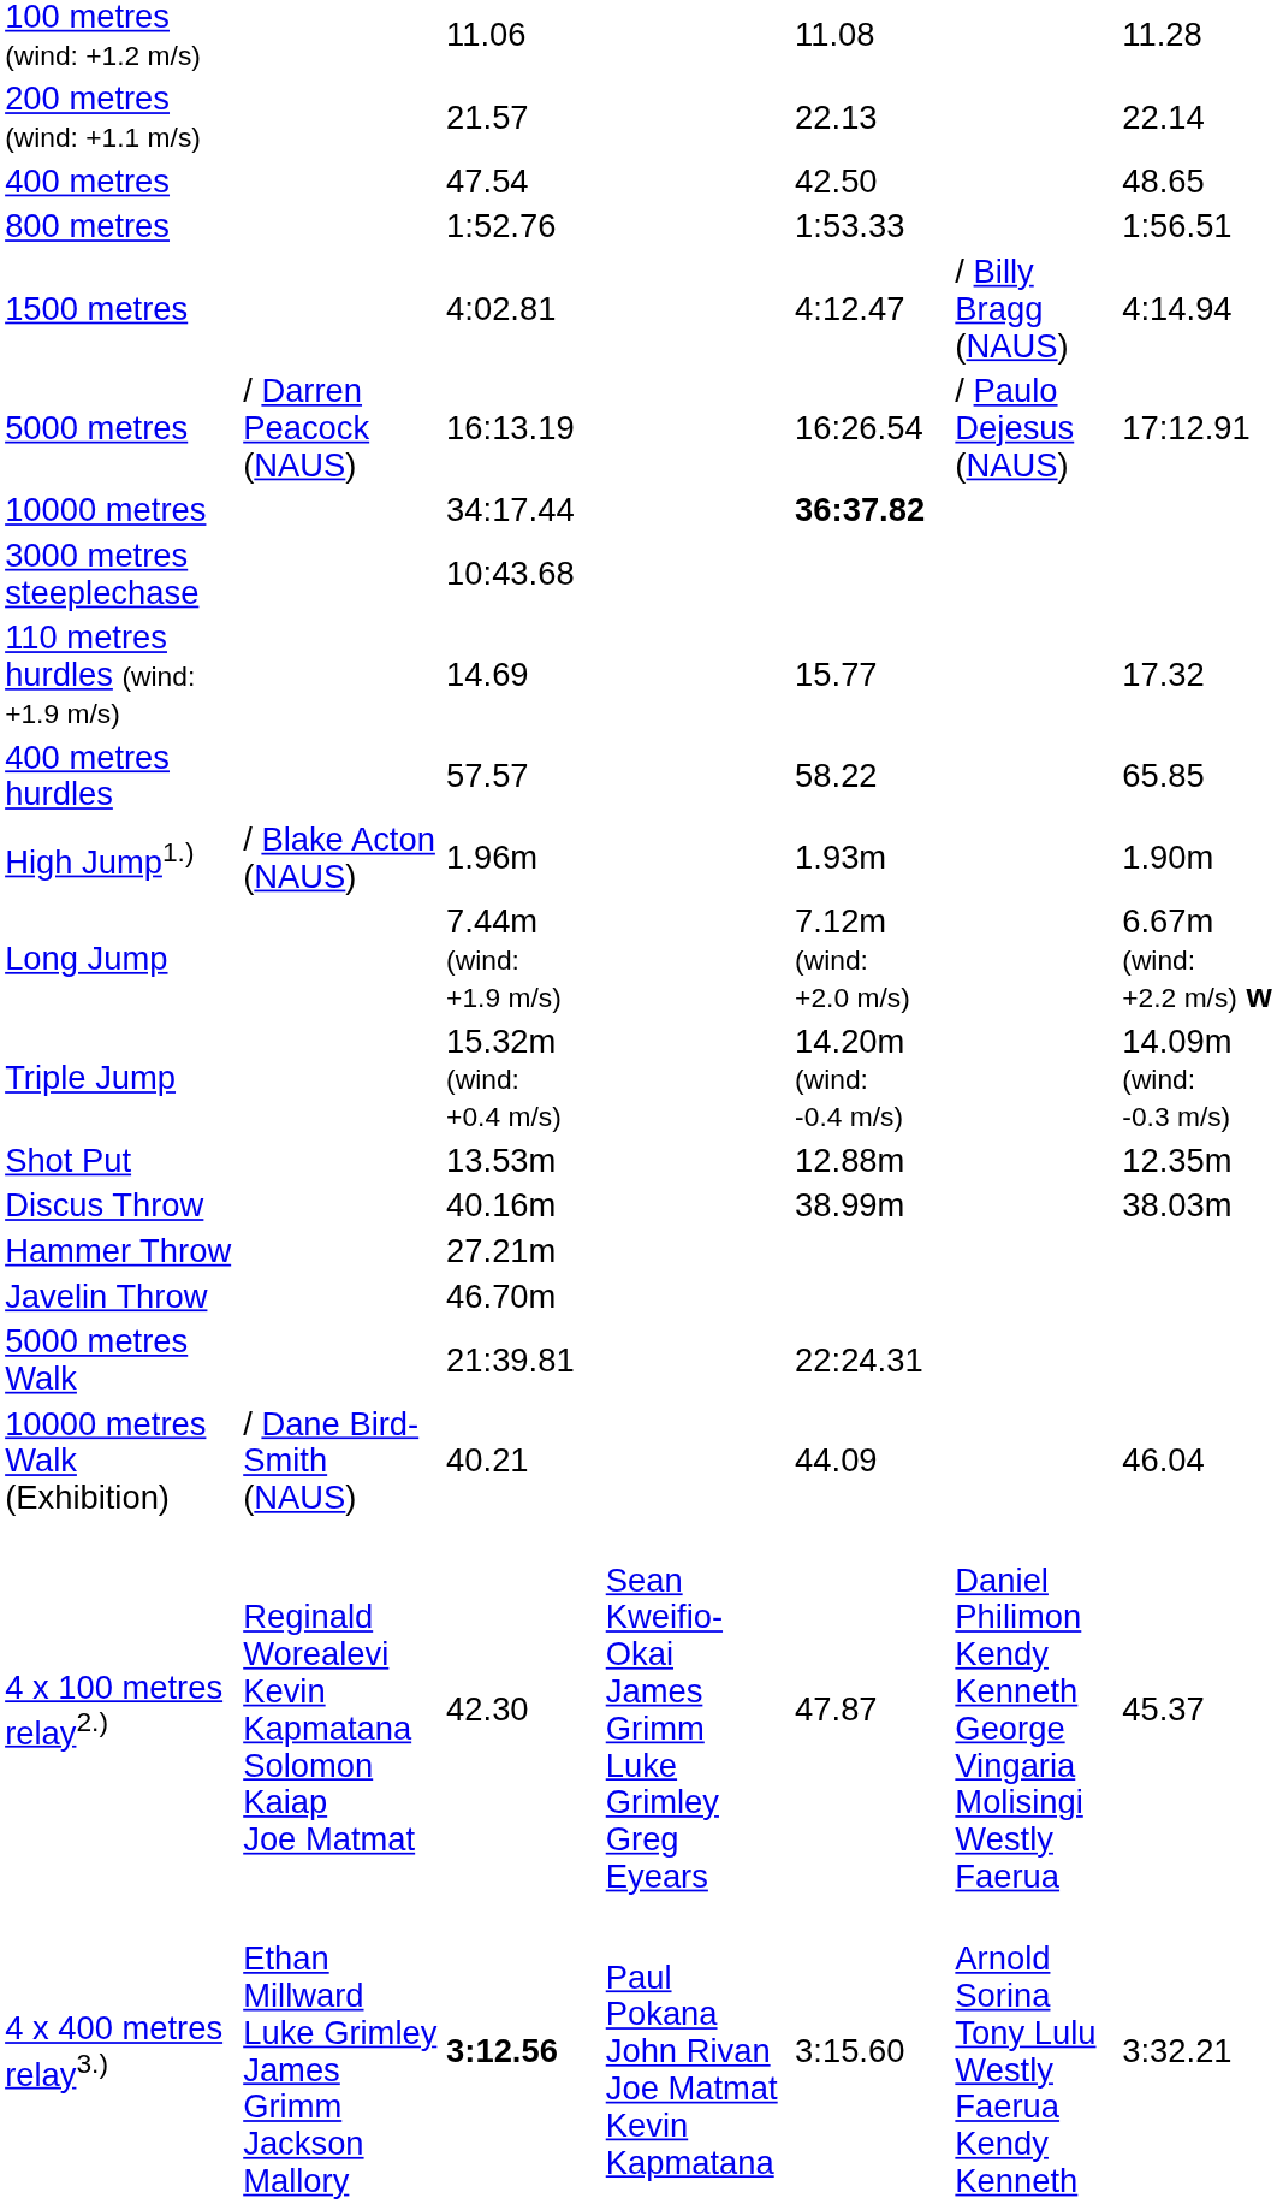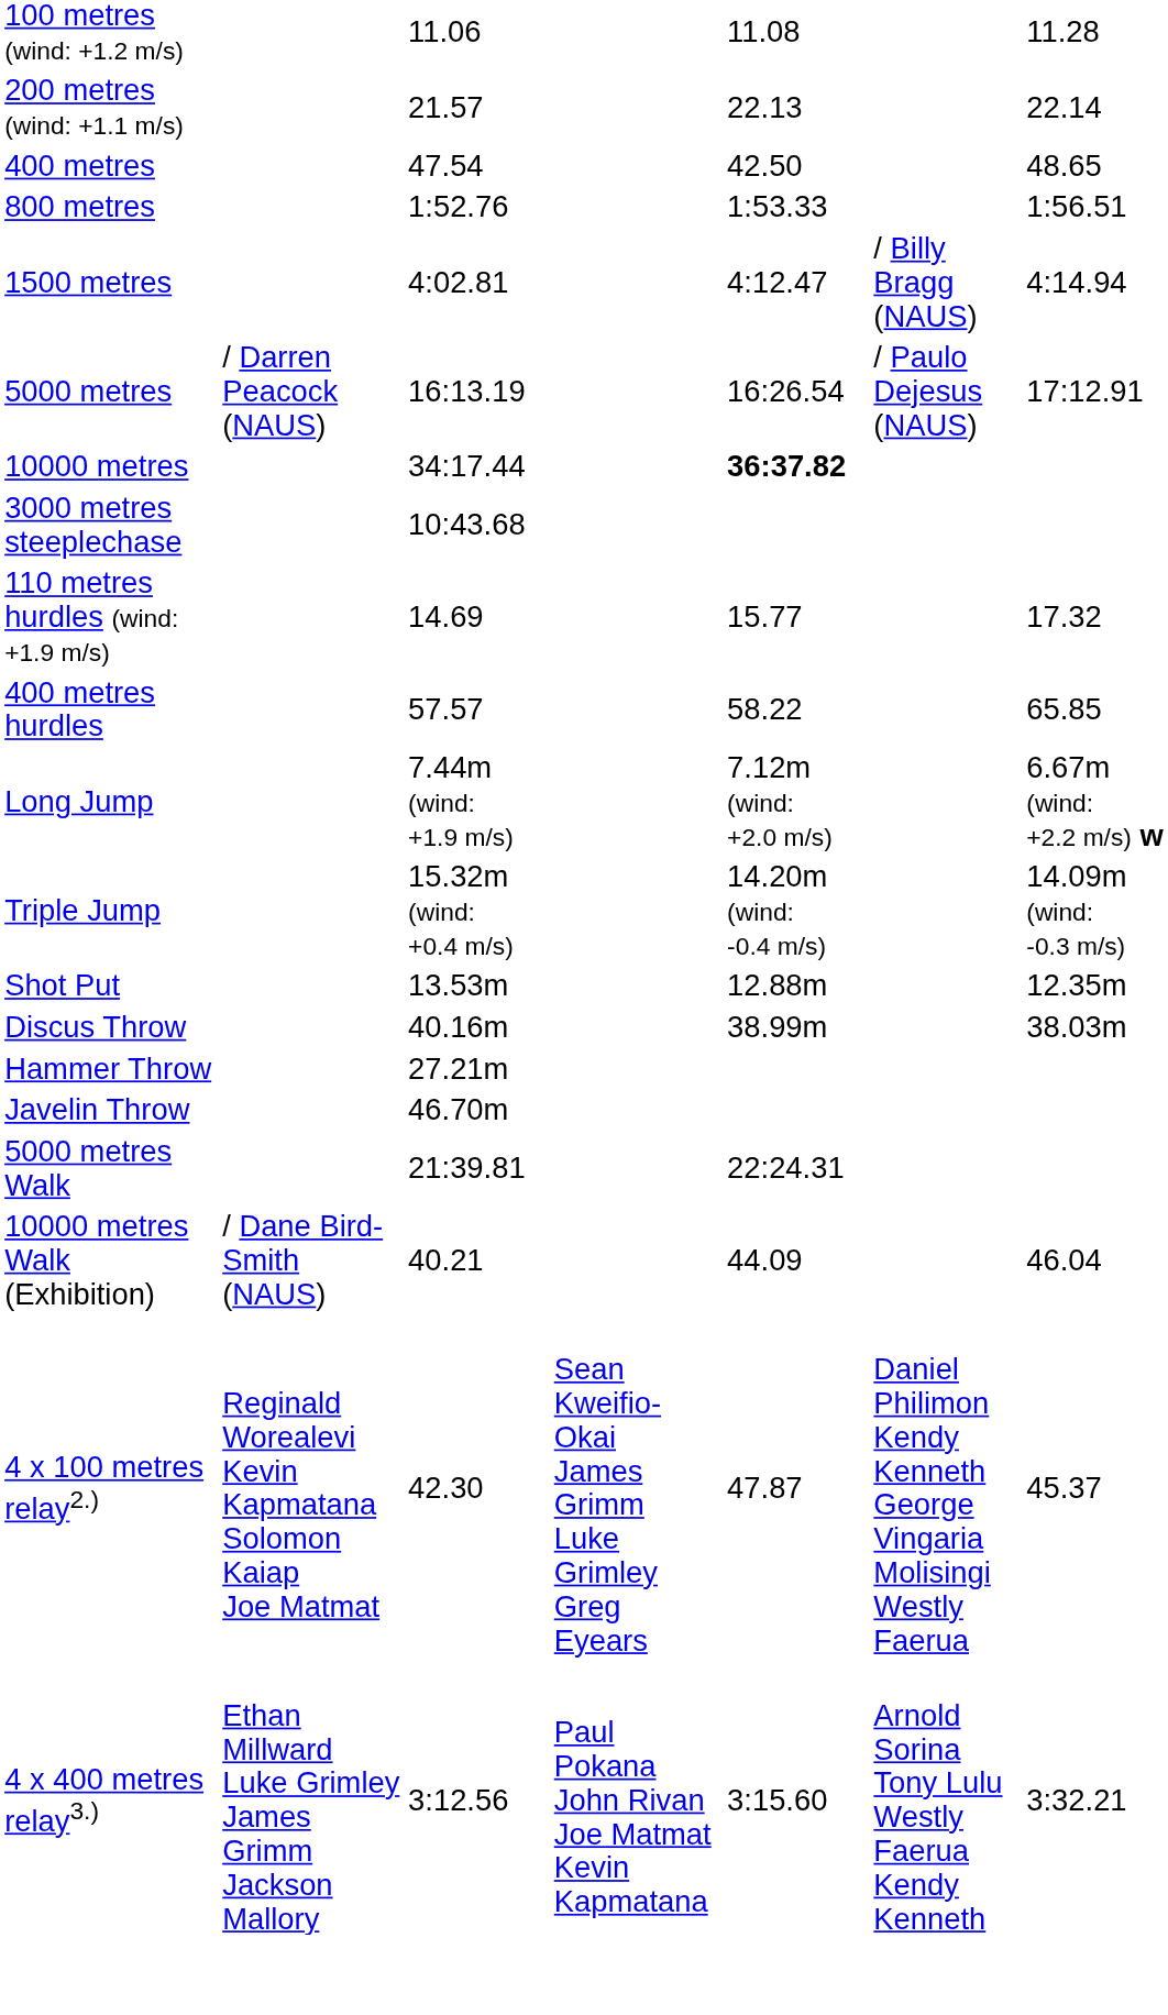- row: High Jump1.) | / Blake Acton (NAUS) | 1.96m | 1.93m | 1.90m
4 x 400 metres relay3.) | column 3: bold -> normal
